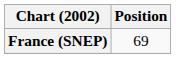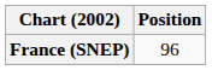France (SNEP) | Position: 69 -> 96
